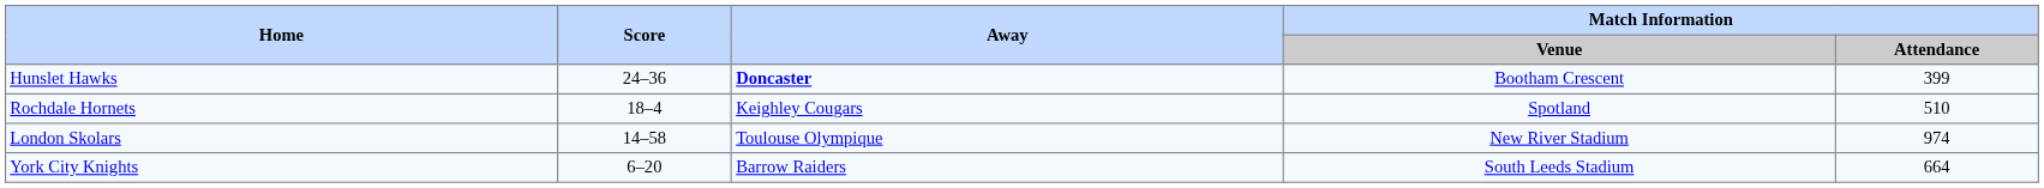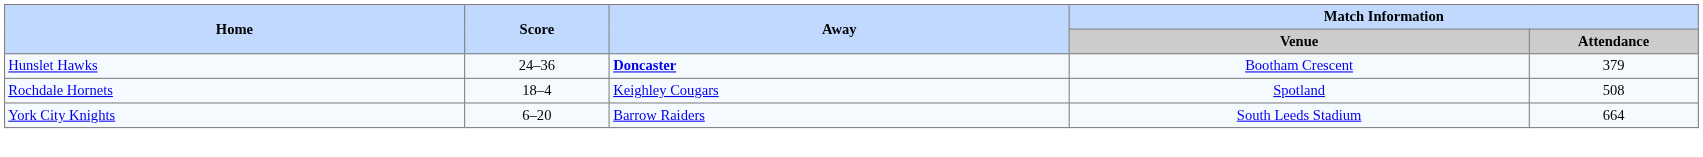Hunslet Hawks | Match Information / Attendance: 399 -> 379
Rochdale Hornets | Match Information / Attendance: 510 -> 508
- row: London Skolars | 14–58 | Toulouse Olympique | New River Stadium | 974
